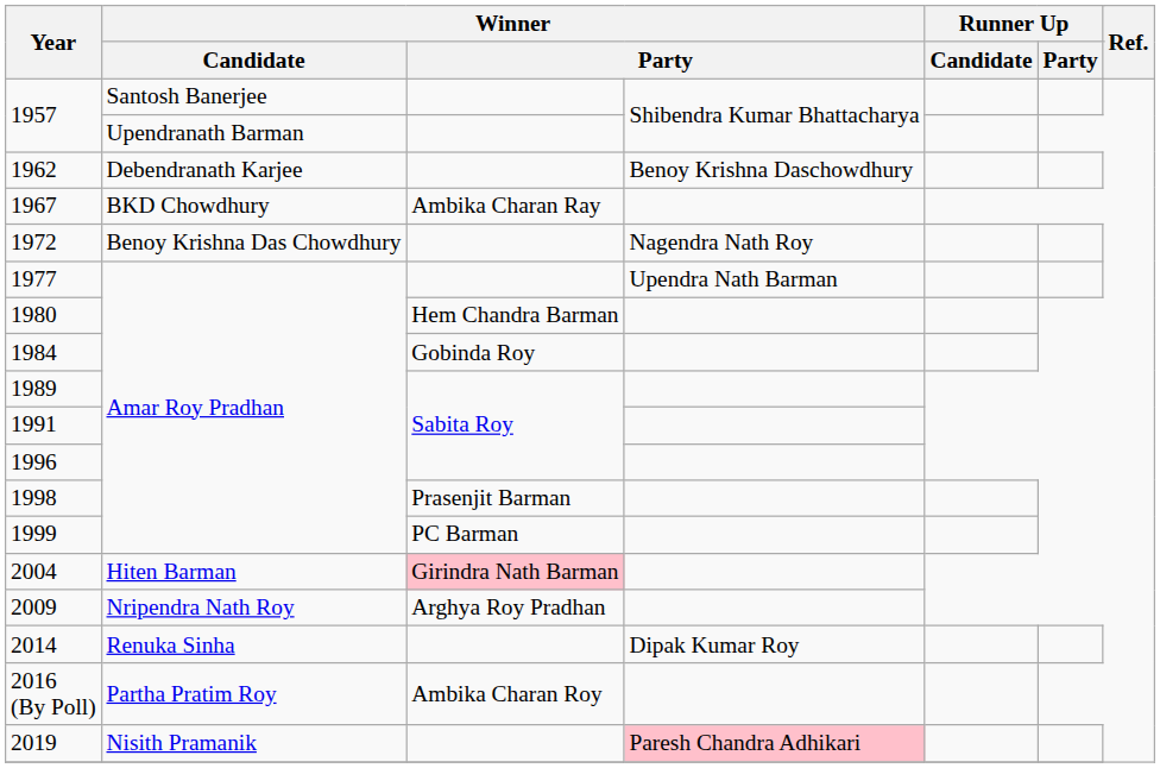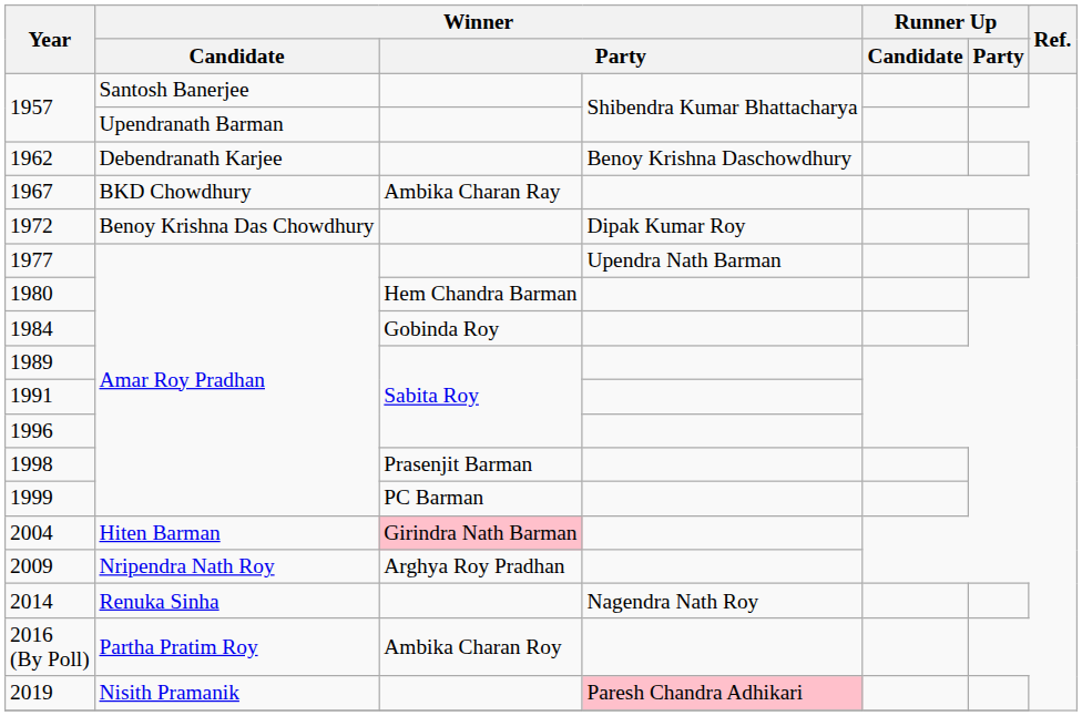1972 | column 4: Nagendra Nath Roy -> Dipak Kumar Roy
2014 | column 4: Dipak Kumar Roy -> Nagendra Nath Roy
